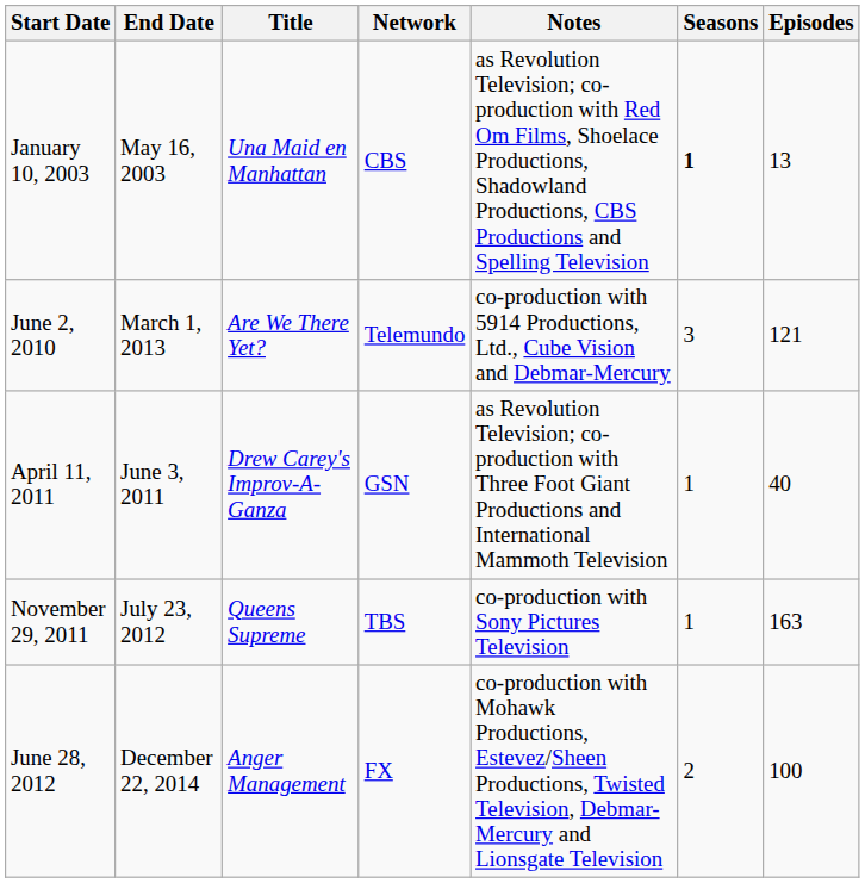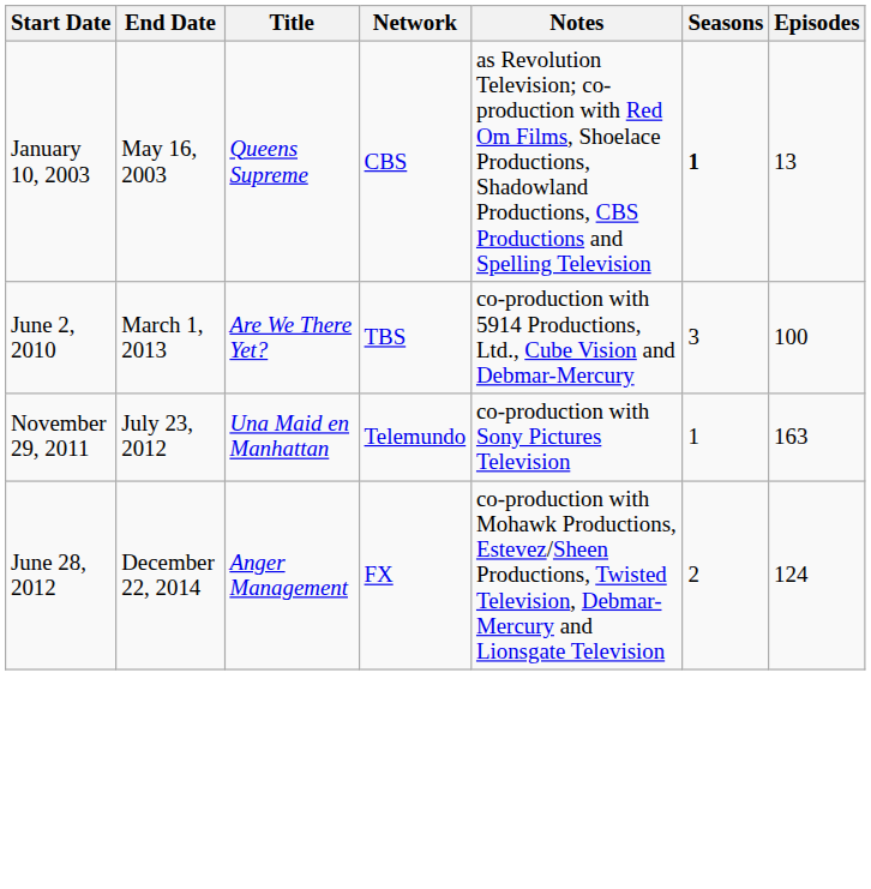January 10, 2003 | Title: Una Maid en Manhattan -> Queens Supreme
June 2, 2010 | Network: Telemundo -> TBS
June 2, 2010 | Episodes: 121 -> 100
- row: April 11, 2011 | June 3, 2011 | Drew Carey's Improv-A-Ganza | GSN | as Revolution Television; co-production with Three Foot Giant Productions and International Mammoth Television | 1 | 40
November 29, 2011 | Title: Queens Supreme -> Una Maid en Manhattan
November 29, 2011 | Network: TBS -> Telemundo
June 28, 2012 | Episodes: 100 -> 124
